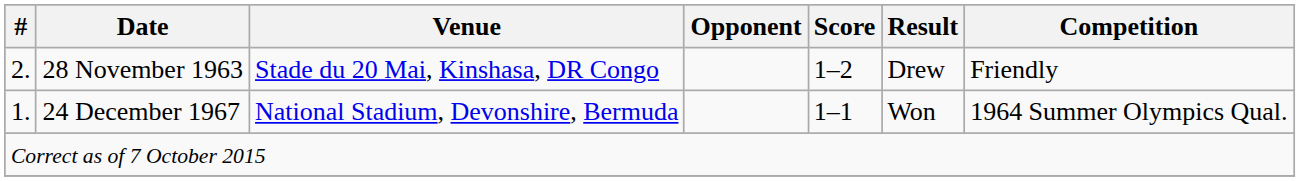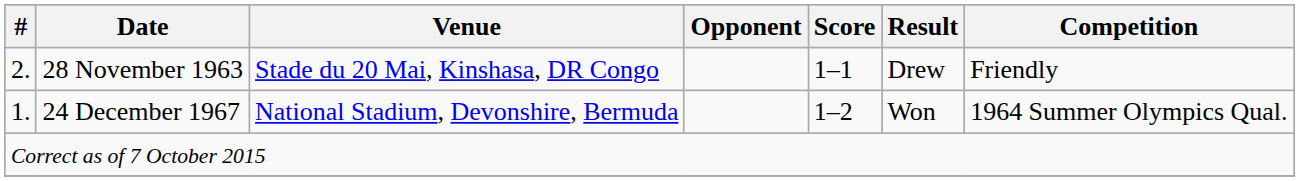28 November 1963 | Score: 1–2 -> 1–1
24 December 1967 | Score: 1–1 -> 1–2
